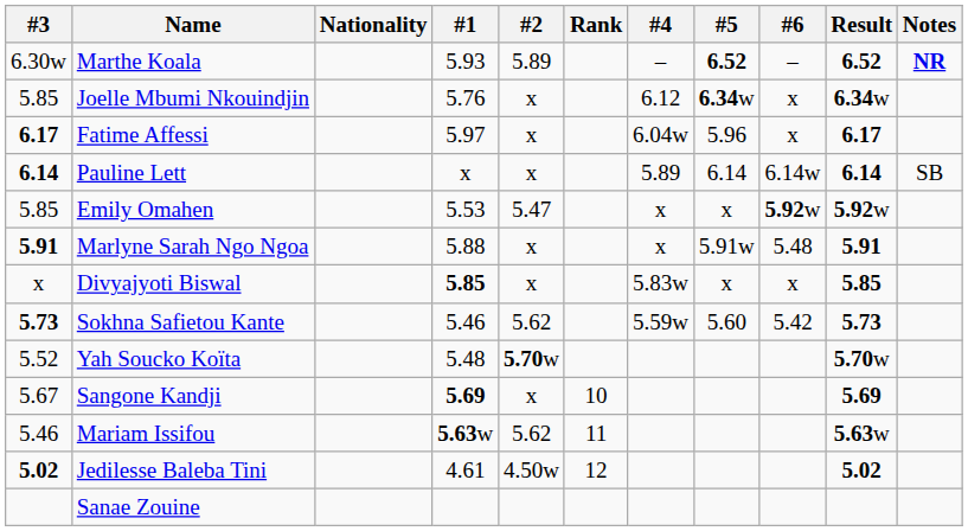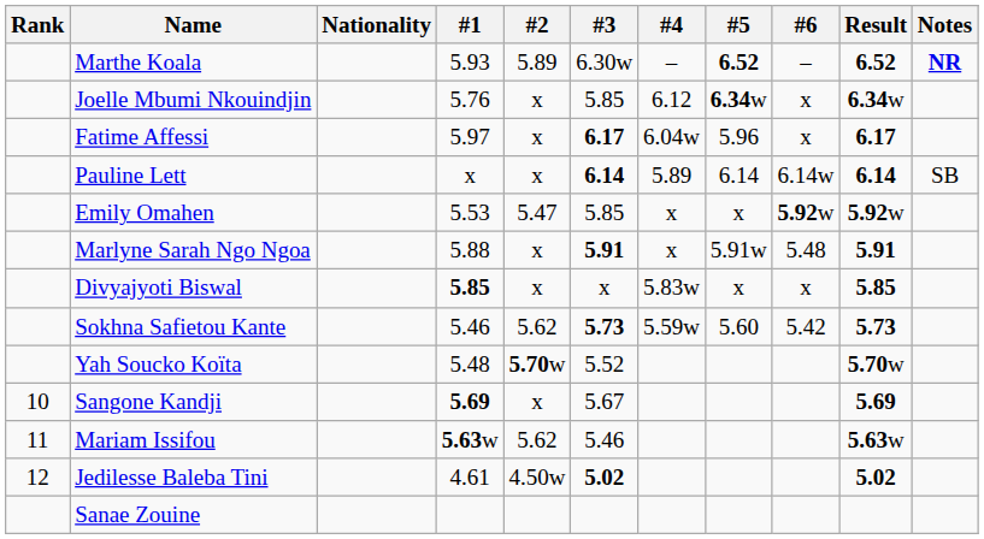columns swapped: Rank <-> #3
